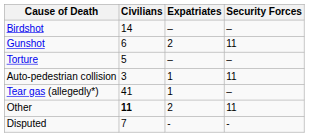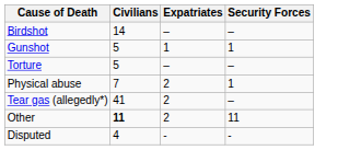Gunshot | Civilians: 6 -> 5
Gunshot | Expatriates: 2 -> 1
Gunshot | Security Forces: 11 -> 1
+ row: Physical abuse | 7 | 2 | 1
- row: Auto-pedestrian collision | 3 | 1 | 11
Tear gas (allegedly*) | Expatriates: 1 -> 2
Disputed | Civilians: 7 -> 4
